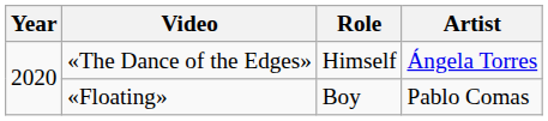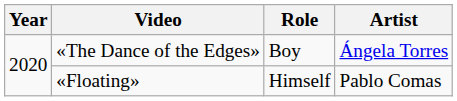«The Dance of the Edges» | Role: Himself -> Boy
«Floating» | Role: Boy -> Himself
